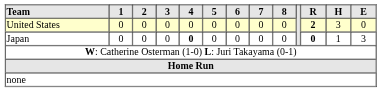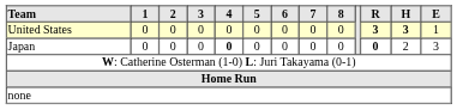United States | R: 2 -> 3
United States | H: normal -> bold
United States | E: 0 -> 1
Japan | H: 1 -> 2
